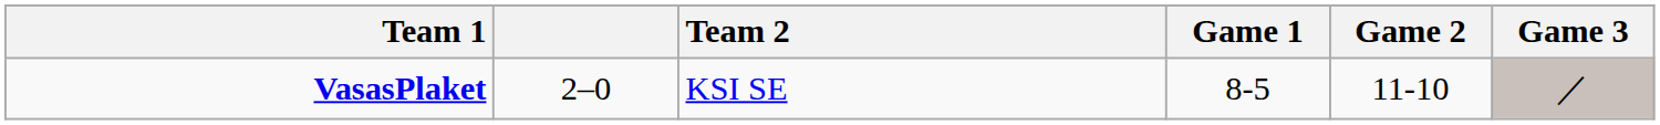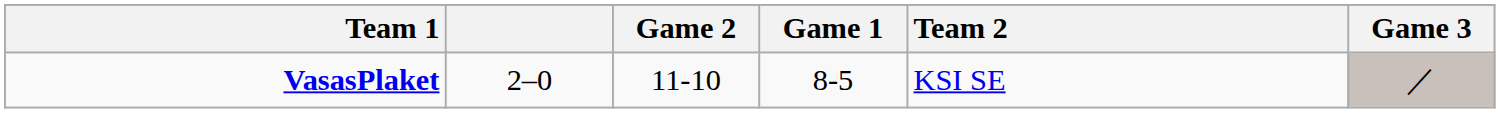columns swapped: Team 2 <-> Game 2
